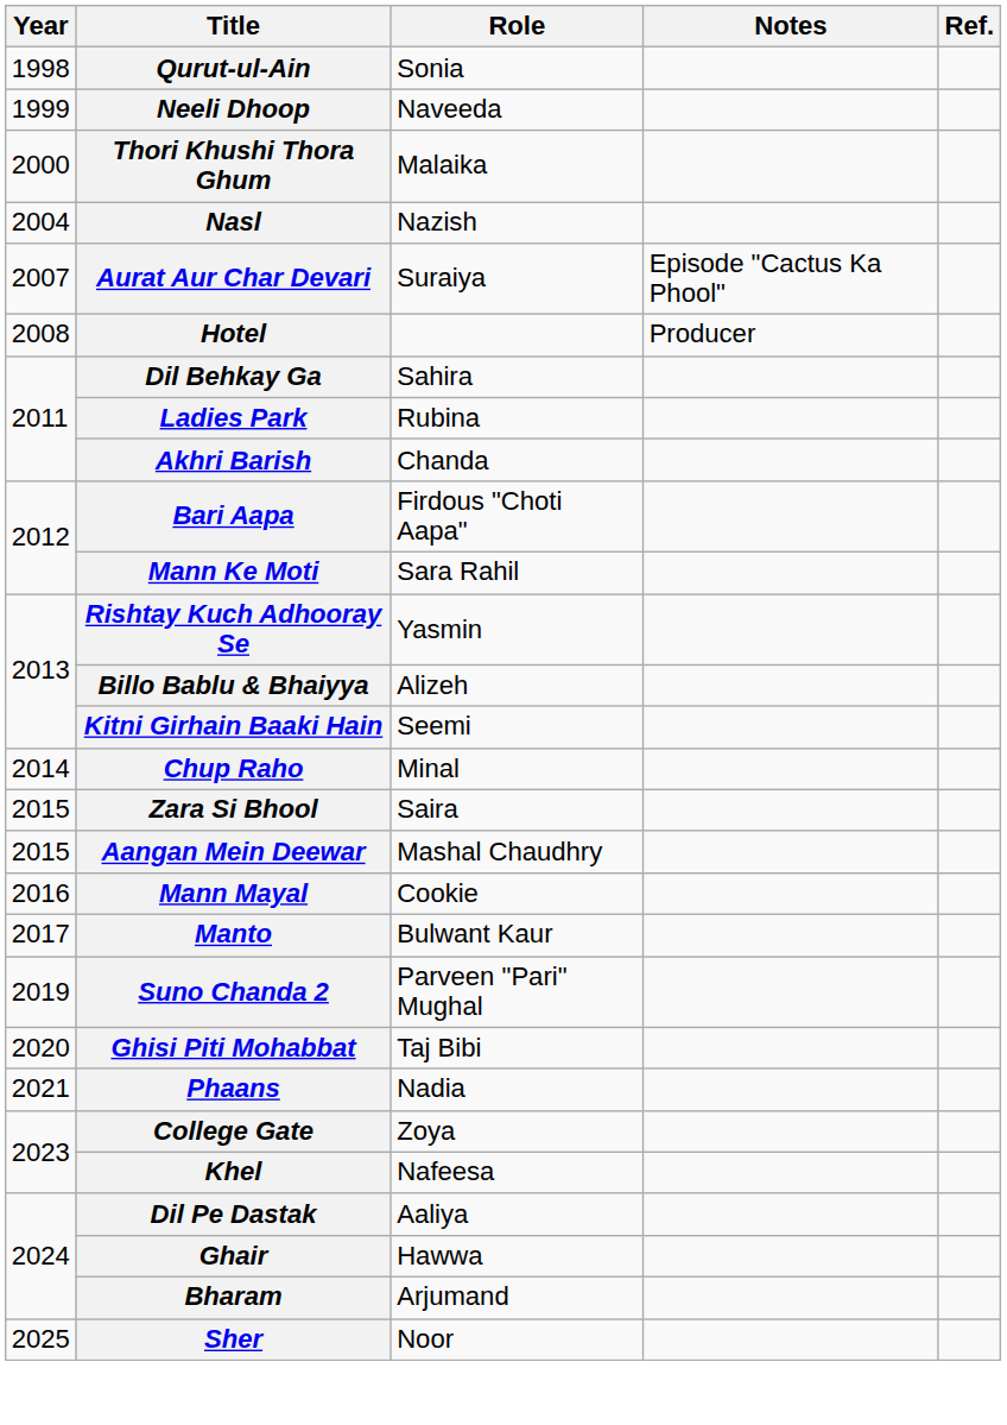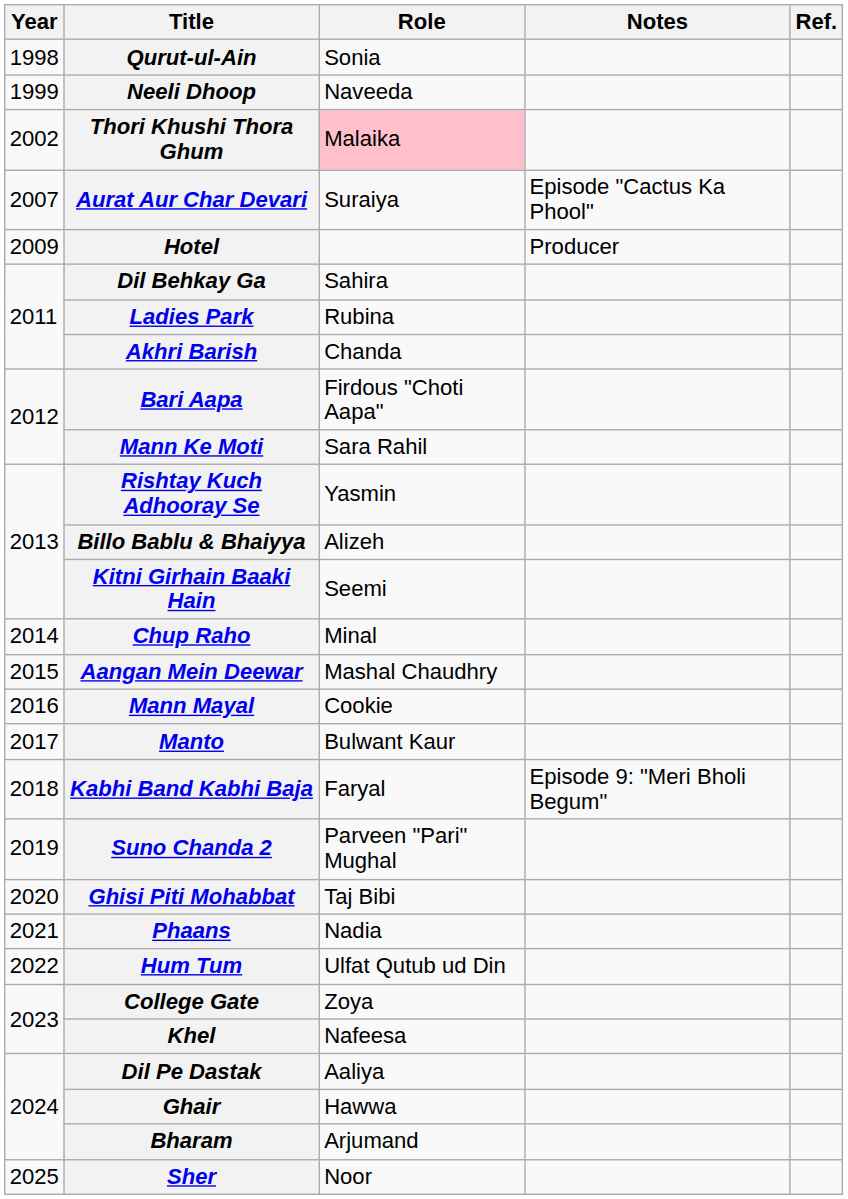Thori Khushi Thora Ghum | Year: 2000 -> 2002
Thori Khushi Thora Ghum | Role: no background -> pink background
- row: 2004 | Nasl | Nazish
Hotel | Year: 2008 -> 2009
- row: 2015 | Zara Si Bhool | Saira
+ row: 2018 | Kabhi Band Kabhi Baja | Faryal | Episode 9: "Meri Bholi Begum"
+ row: 2022 | Hum Tum | Ulfat Qutub ud Din
